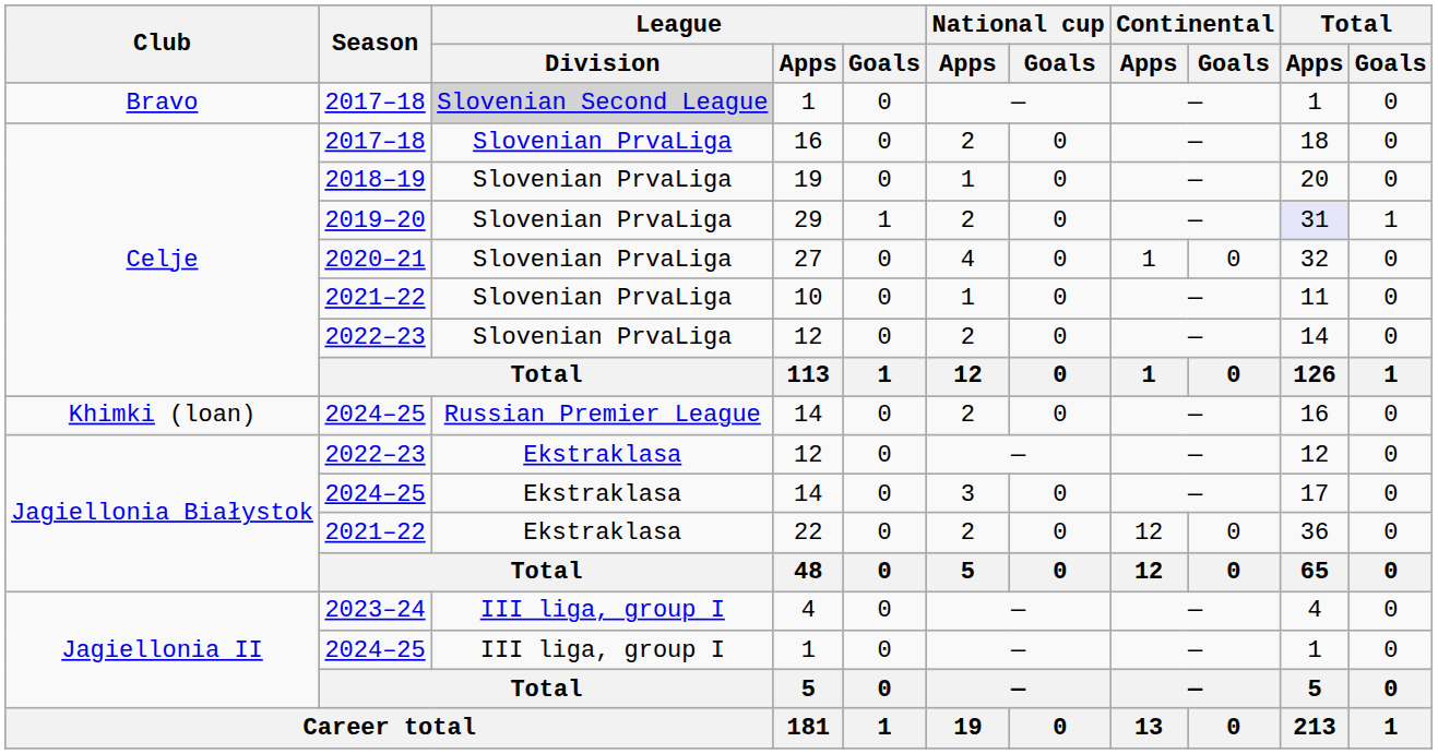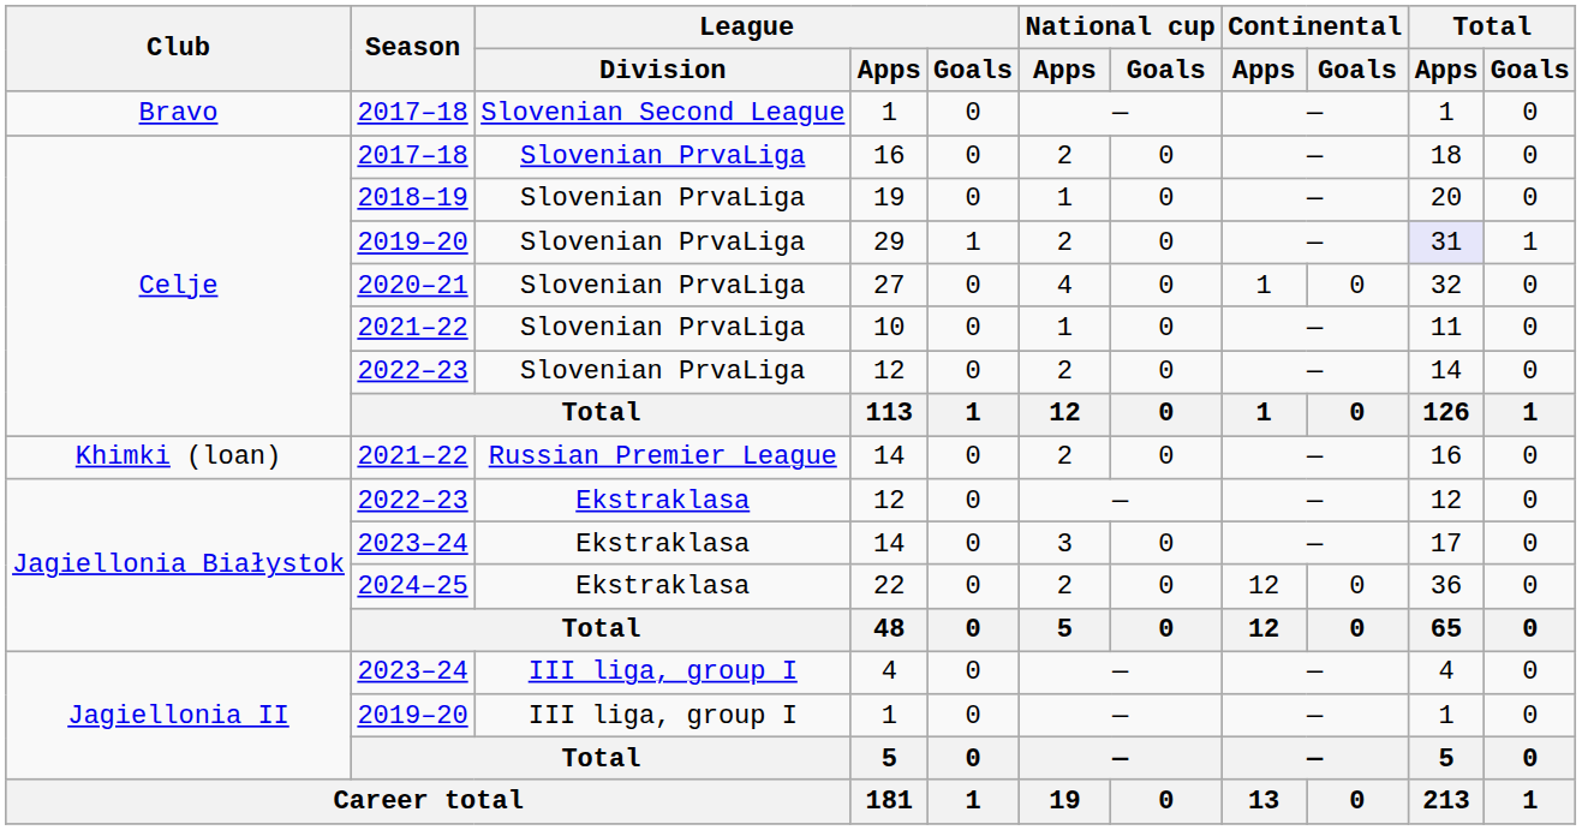Bravo / 1 | League / Division: lightgrey background -> no background
Khimki (loan) / 14 | Season: 2024–25 -> 2021–22
Jagiellonia Białystok / 14 | Season: 2024–25 -> 2023–24
22 | Season: 2021–22 -> 2024–25
Jagiellonia II / 1 | Season: 2024–25 -> 2019–20
